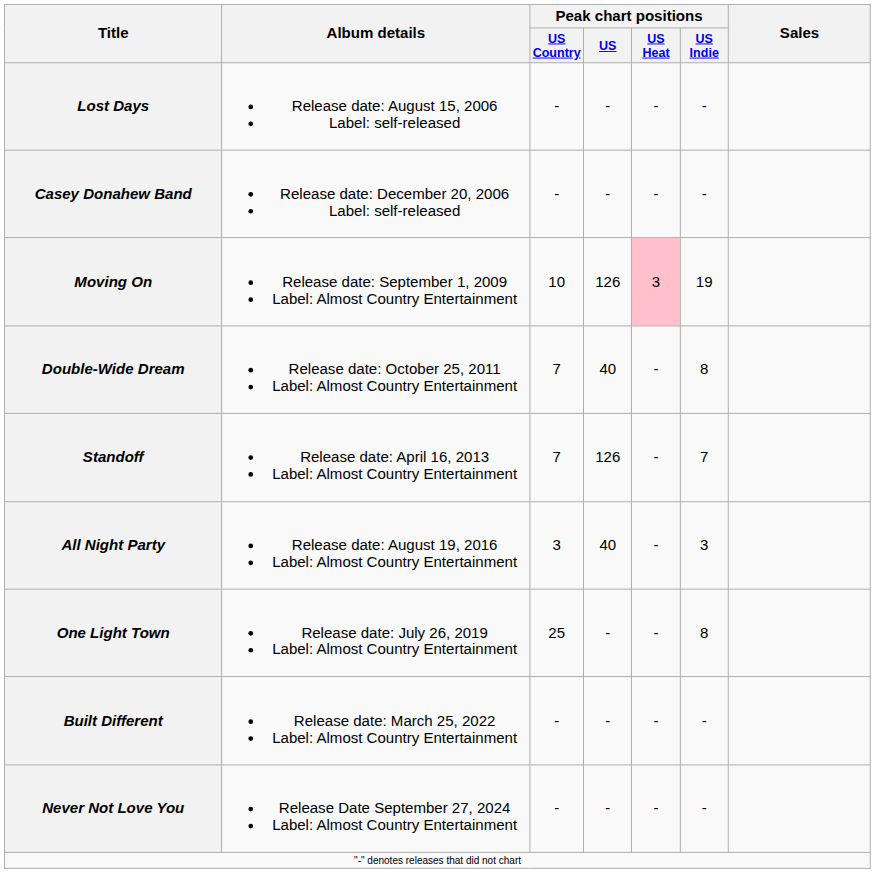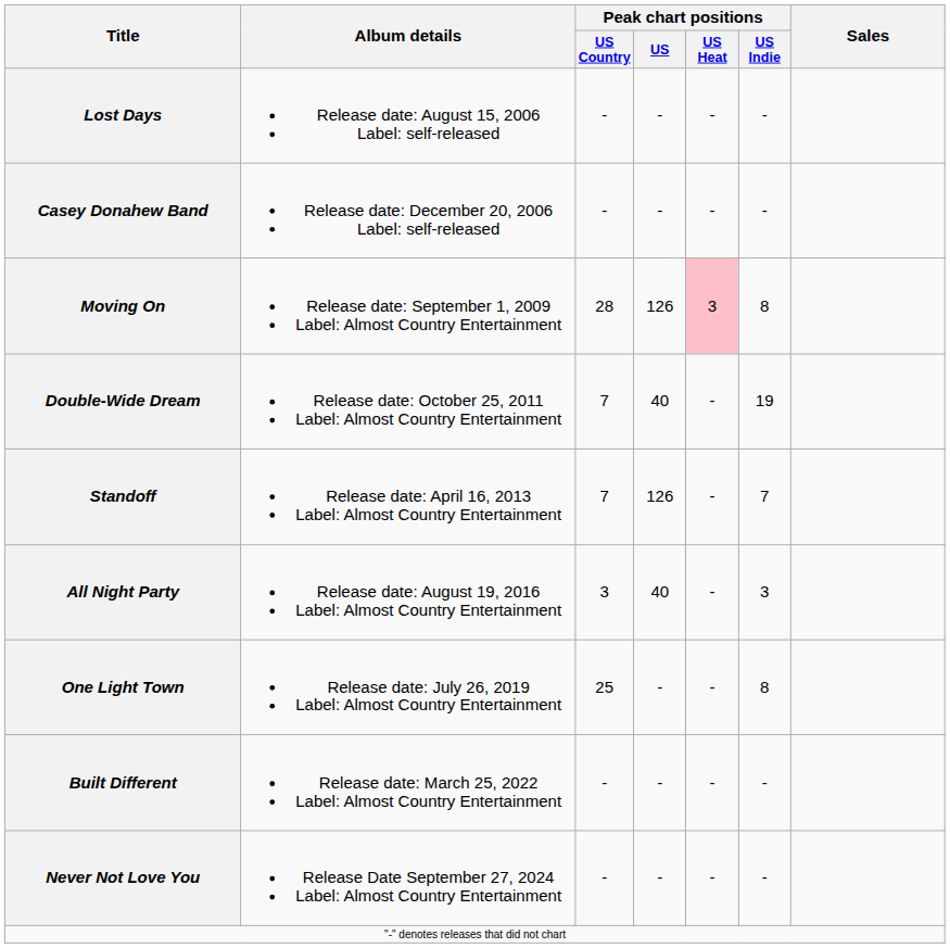Moving On | Peak chart positions / US Country: 10 -> 28
Moving On | Peak chart positions / US Indie: 19 -> 8
Double-Wide Dream | Peak chart positions / US Indie: 8 -> 19
